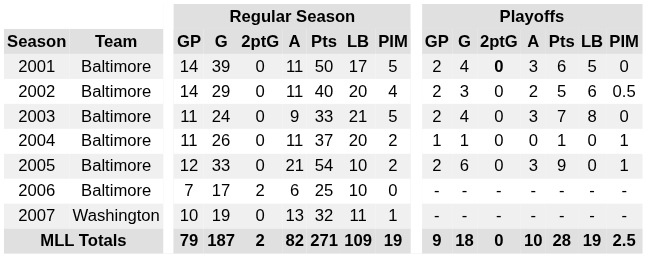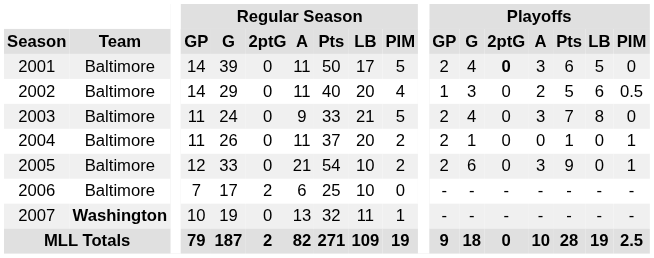2002 | Playoffs / GP: 2 -> 1
2004 | Playoffs / GP: 1 -> 2
2007 | Team: normal -> bold
